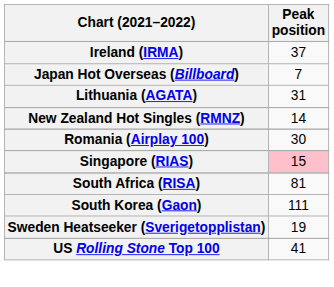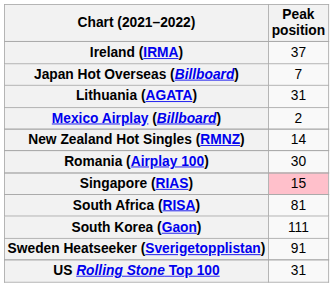+ row: Mexico Airplay (Billboard) | 2
Sweden Heatseeker (Sverigetopplistan) | Peak position: 19 -> 91
US Rolling Stone Top 100 | Peak position: 41 -> 31
